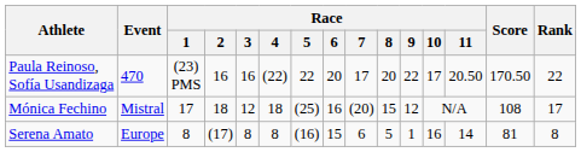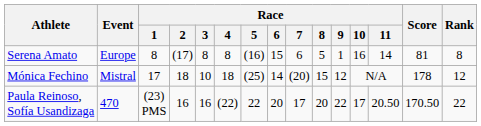rows swapped: Serena Amato <-> Paula Reinoso, Sofía Usandizaga
Mónica Fechino | Race / 3: 12 -> 10
Mónica Fechino | Race / 6: 16 -> 14
Mónica Fechino | Score: 108 -> 178
Mónica Fechino | Rank: 17 -> 12
